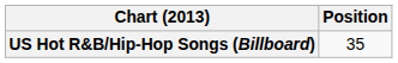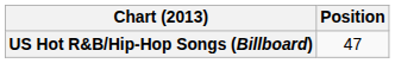US Hot R&B/Hip-Hop Songs (Billboard) | Position: 35 -> 47
